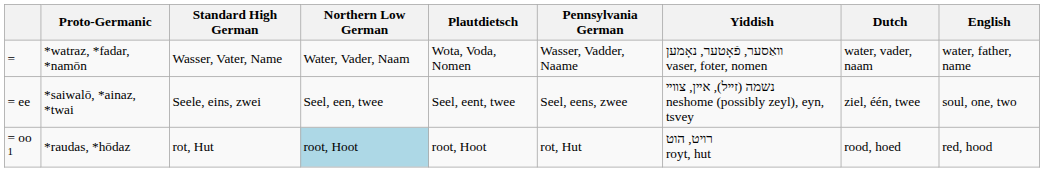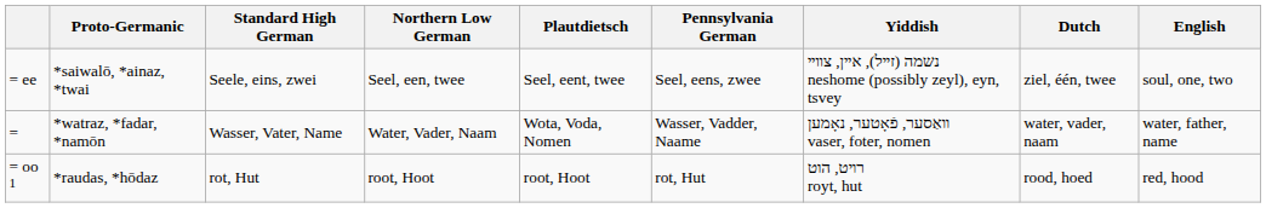rows swapped: = <-> = ee
= oo 1 | Northern Low German: lightblue background -> no background
